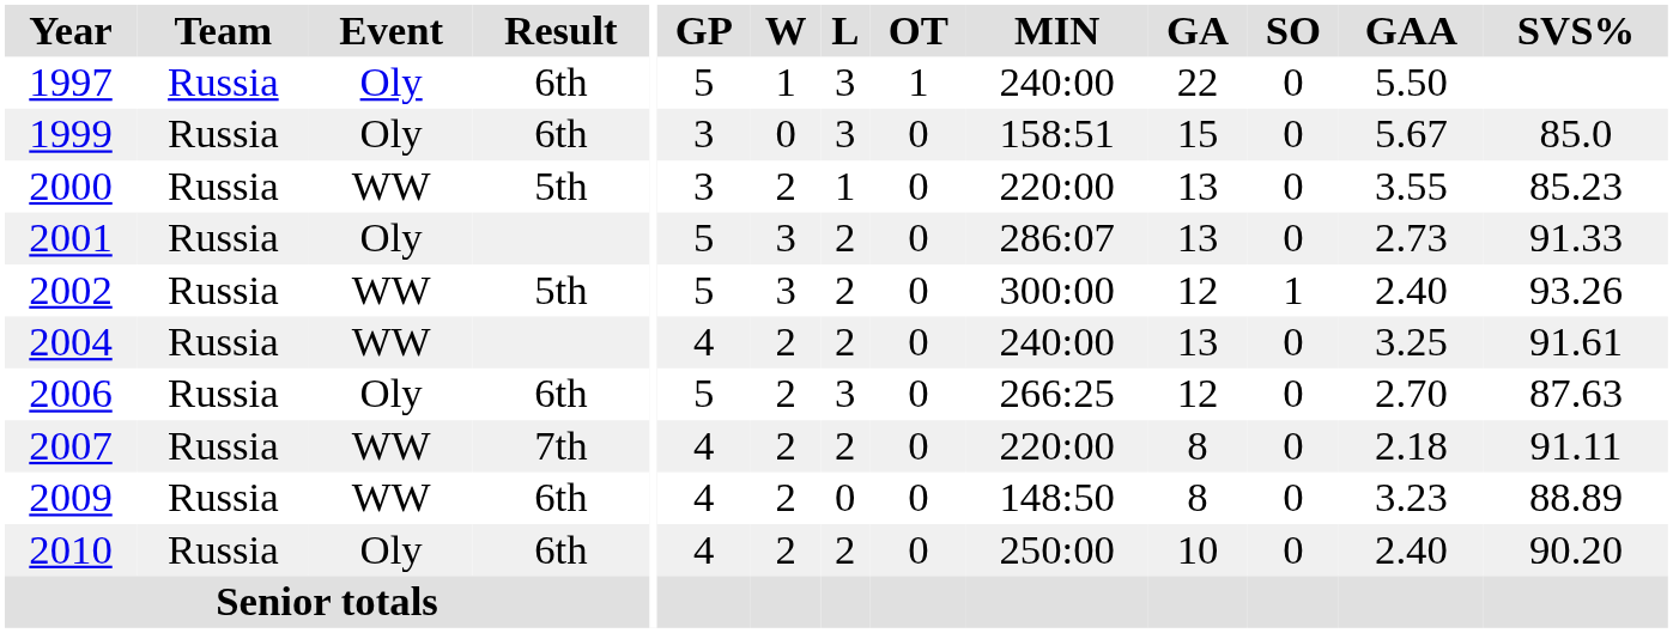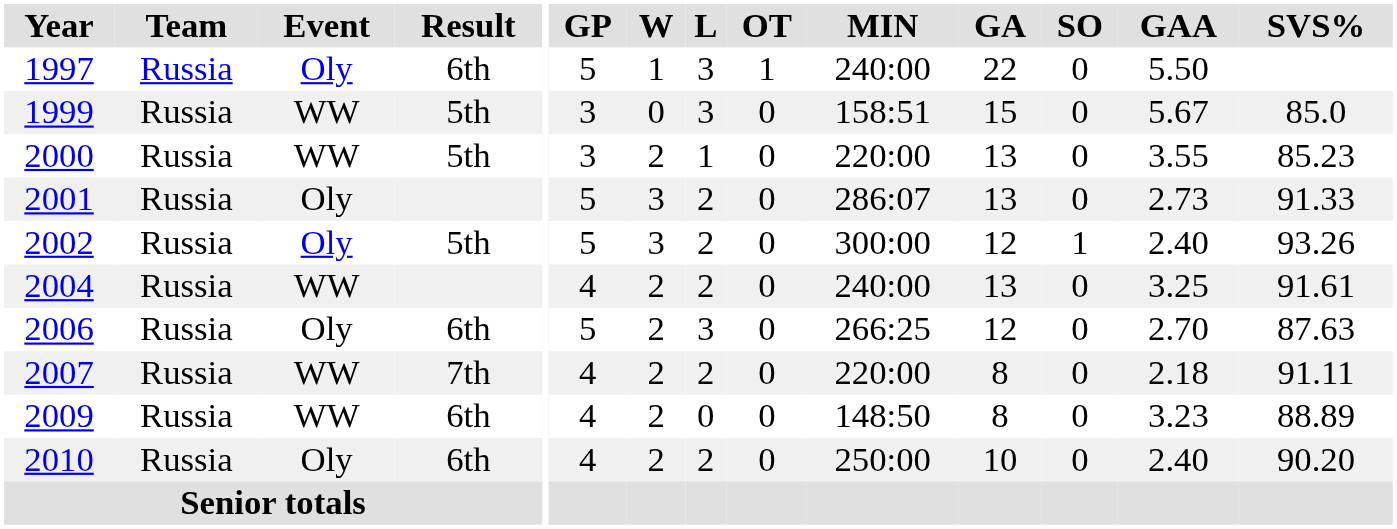1999 | Event: Oly -> WW
1999 | Result: 6th -> 5th
2002 | Event: WW -> Oly
